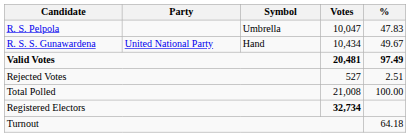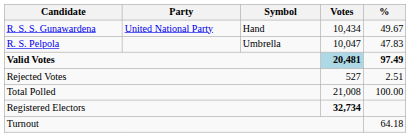rows swapped: R. S. S. Gunawardena <-> R. S. Pelpola
Valid Votes | Votes: no background -> lightblue background
